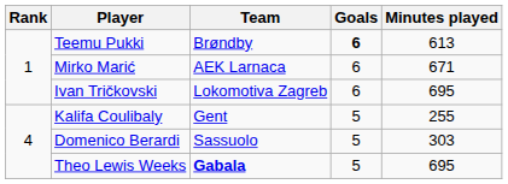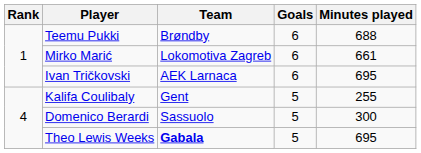Teemu Pukki | Goals: bold -> normal
Teemu Pukki | Minutes played: 613 -> 688
Mirko Marić | Team: AEK Larnaca -> Lokomotiva Zagreb
Mirko Marić | Minutes played: 671 -> 661
Ivan Tričkovski | Team: Lokomotiva Zagreb -> AEK Larnaca
Domenico Berardi | Minutes played: 303 -> 300
